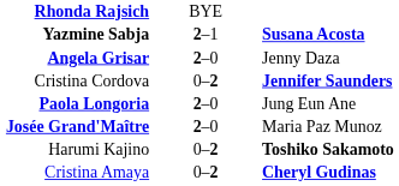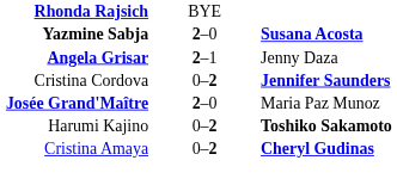Yazmine Sabja | column 2: 2–1 -> 2–0
Angela Grisar | column 2: 2–0 -> 2–1
- row: Paola Longoria | 2–0 | Jung Eun Ane
